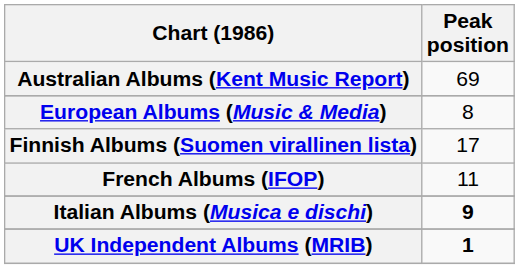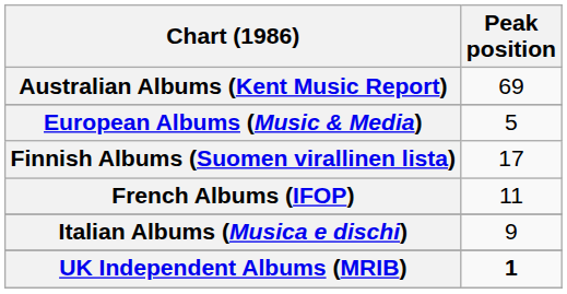European Albums (Music & Media) | Peak position: 8 -> 5
Italian Albums (Musica e dischi) | Peak position: bold -> normal
